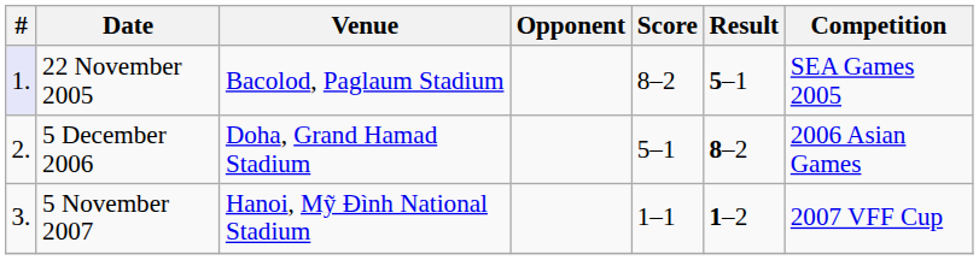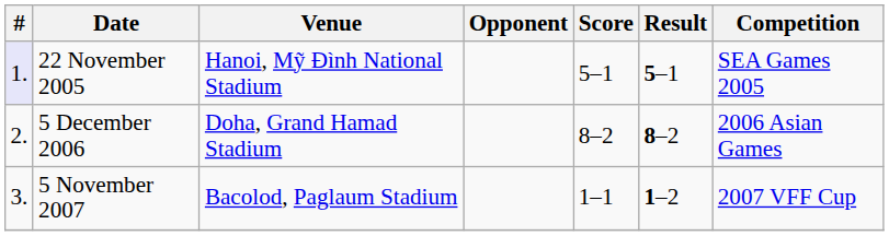22 November 2005 | Venue: Bacolod, Paglaum Stadium -> Hanoi, Mỹ Đình National Stadium
22 November 2005 | Score: 8–2 -> 5–1
5 December 2006 | Score: 5–1 -> 8–2
5 November 2007 | Venue: Hanoi, Mỹ Đình National Stadium -> Bacolod, Paglaum Stadium
